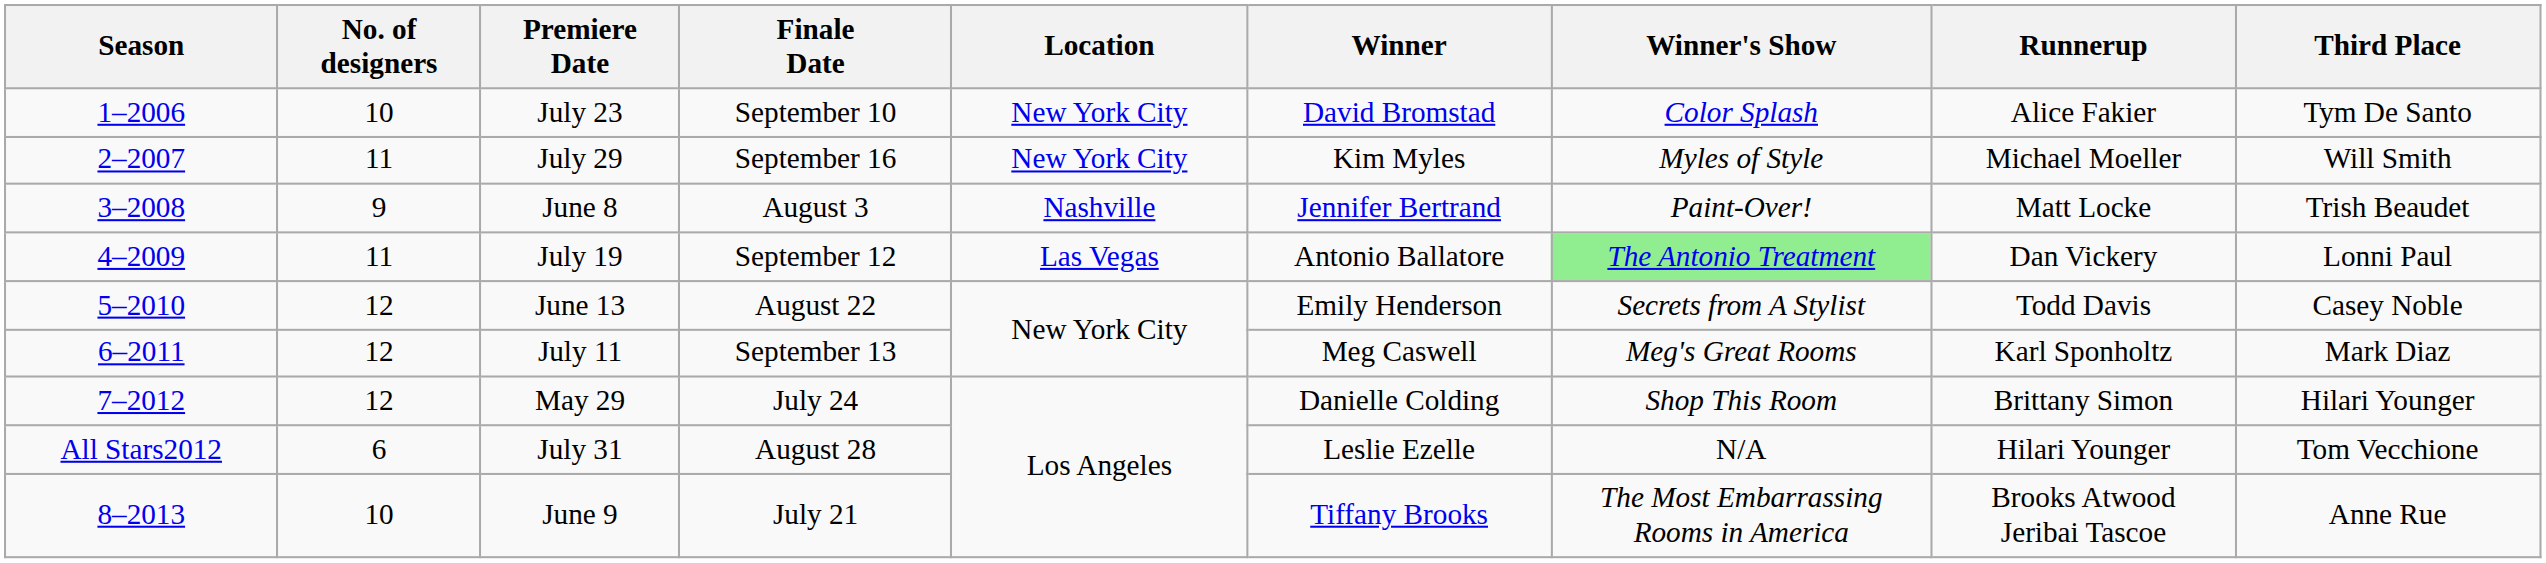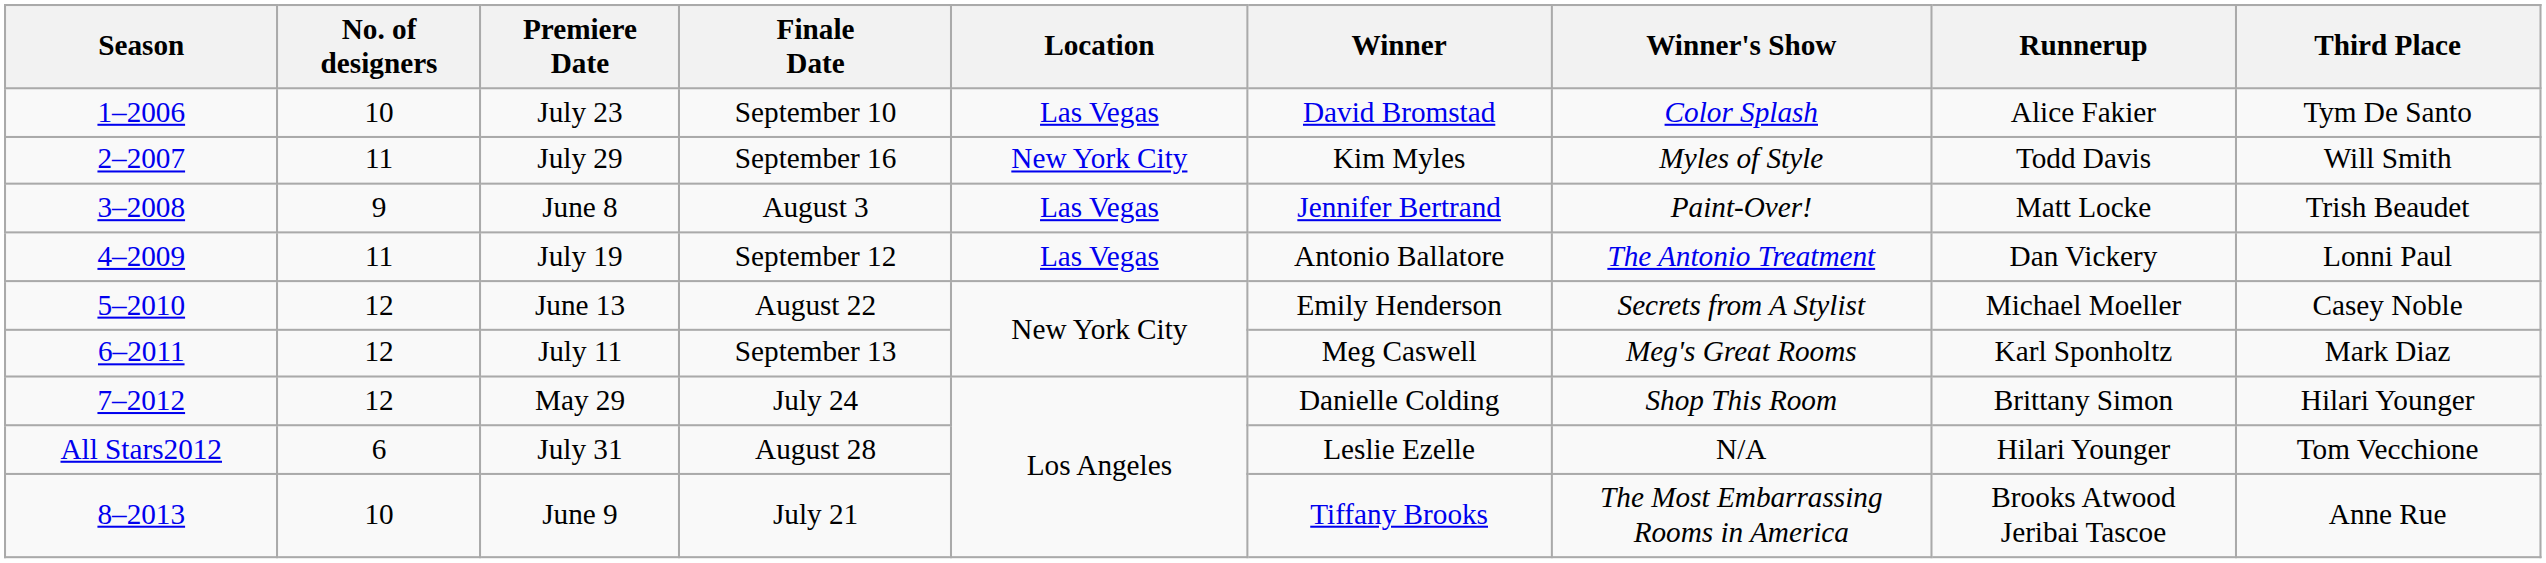July 23 | Location: New York City -> Las Vegas
July 29 | Runnerup: Michael Moeller -> Todd Davis
June 8 | Location: Nashville -> Las Vegas
July 19 | Winner's Show: lightgreen background -> no background
June 13 | Runnerup: Todd Davis -> Michael Moeller
